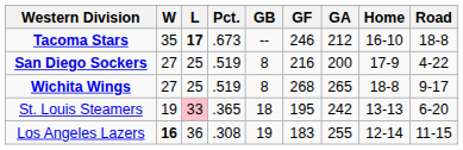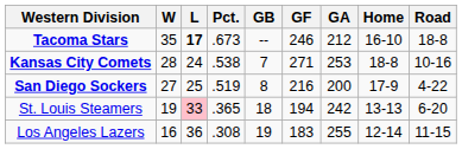+ row: Kansas City Comets | 28 | 24 | .538 | 7 | 271 | 253 | 18-8 | 10-16
- row: Wichita Wings | 27 | 25 | .519 | 8 | 268 | 265 | 18-8 | 9-17
St. Louis Steamers | GF: 195 -> 194
Los Angeles Lazers | W: bold -> normal
